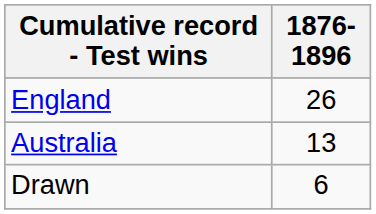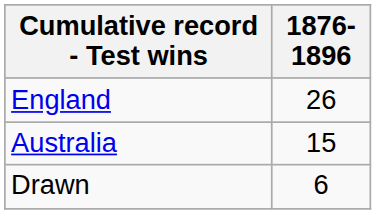Australia | 1876-1896: 13 -> 15
